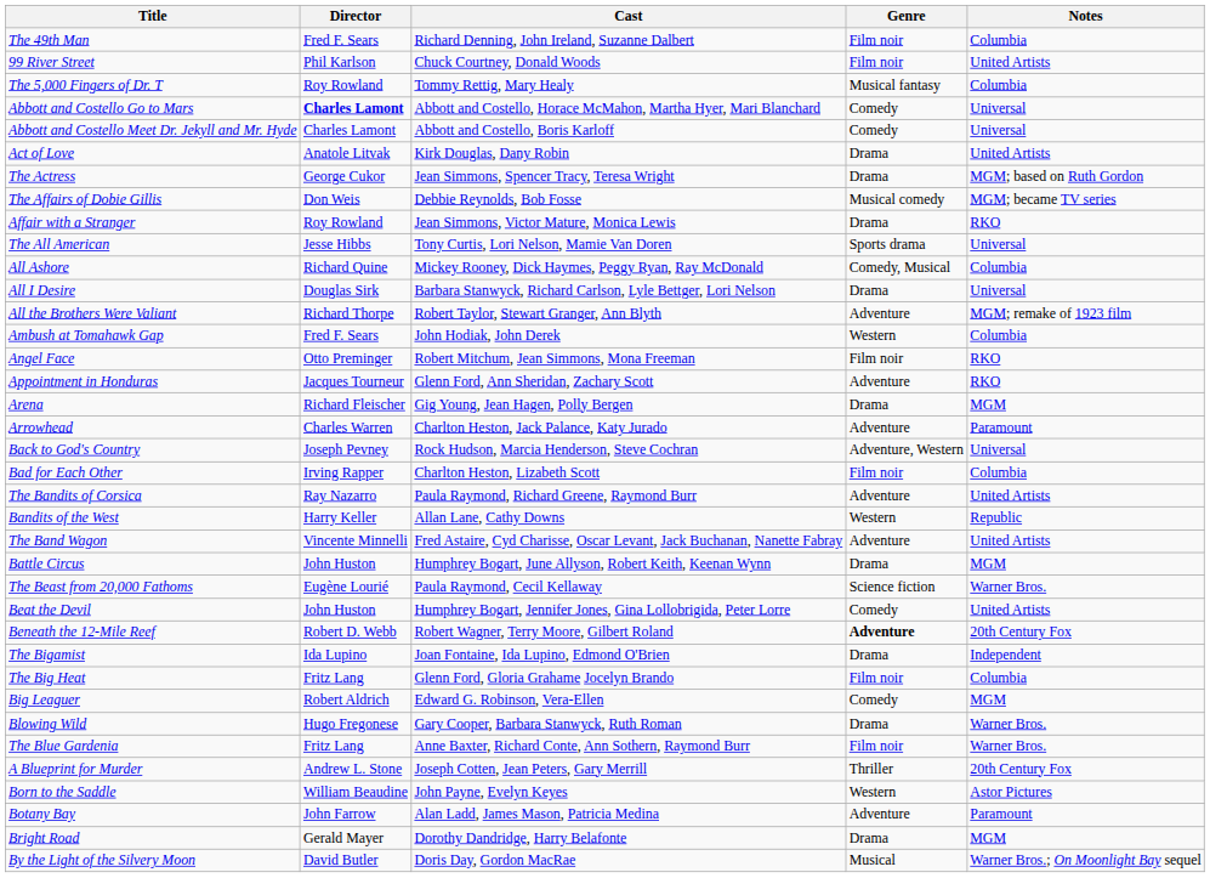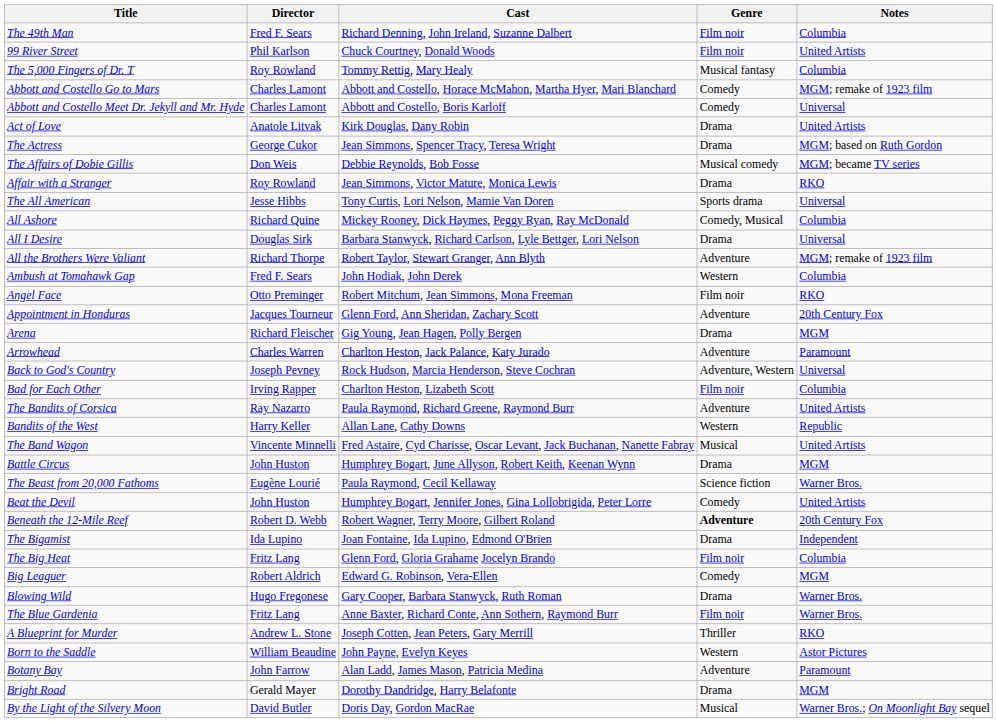Abbott and Costello Go to Mars | Director: bold -> normal
Abbott and Costello Go to Mars | Notes: Universal -> MGM; remake of 1923 film
Appointment in Honduras | Notes: RKO -> 20th Century Fox
The Band Wagon | Genre: Adventure -> Musical
A Blueprint for Murder | Notes: 20th Century Fox -> RKO
